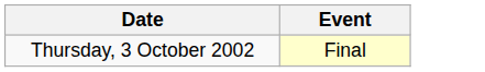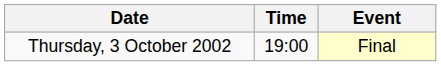+ column: Time | 19:00
